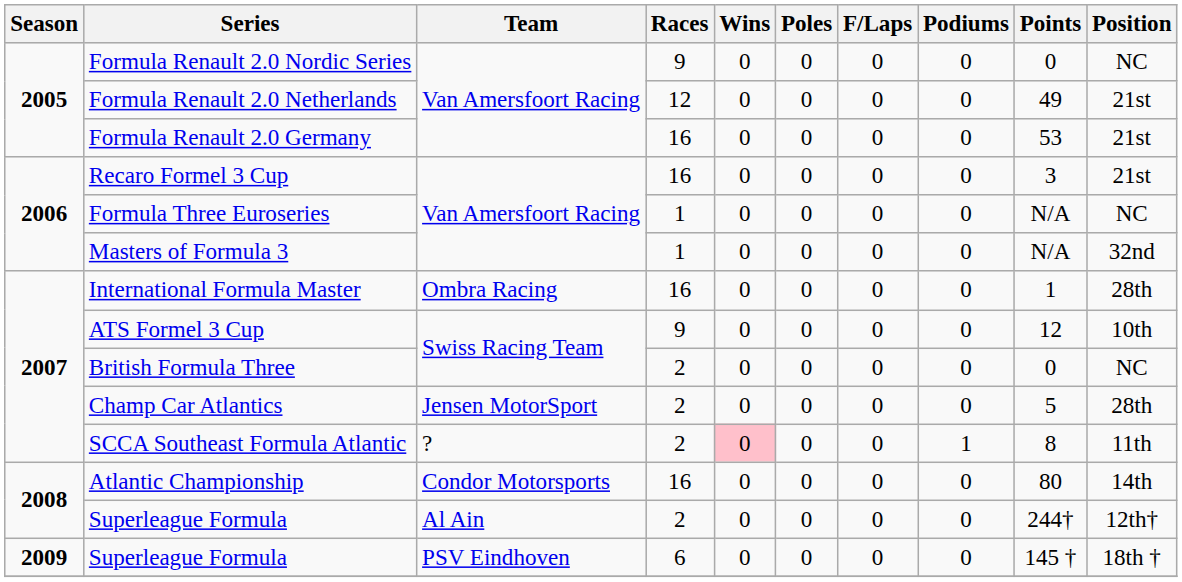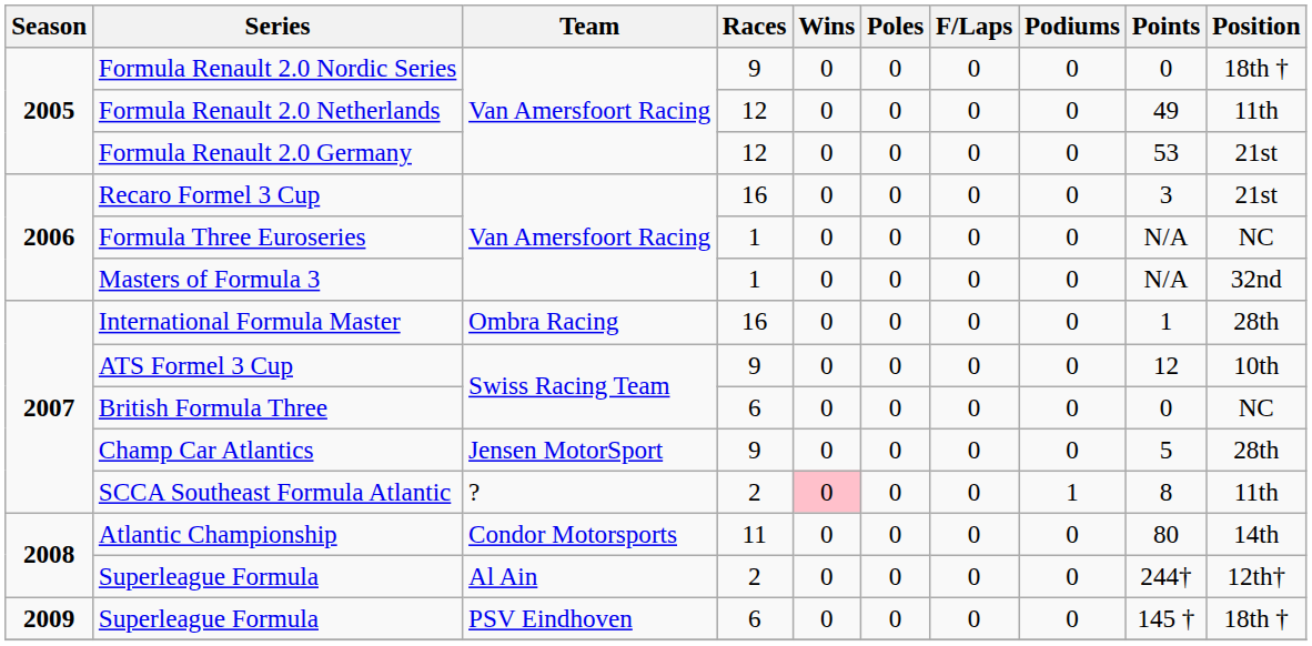Formula Renault 2.0 Nordic Series | Position: NC -> 18th †
Formula Renault 2.0 Netherlands | Position: 21st -> 11th
Formula Renault 2.0 Germany | Races: 16 -> 12
British Formula Three | Races: 2 -> 6
Champ Car Atlantics | Races: 2 -> 9
Atlantic Championship | Races: 16 -> 11
